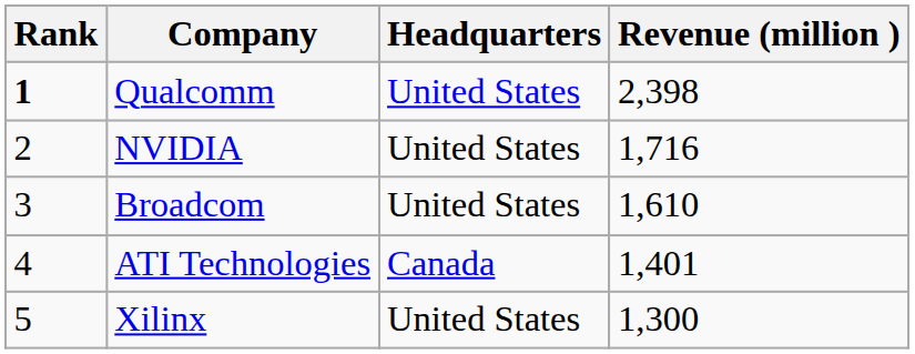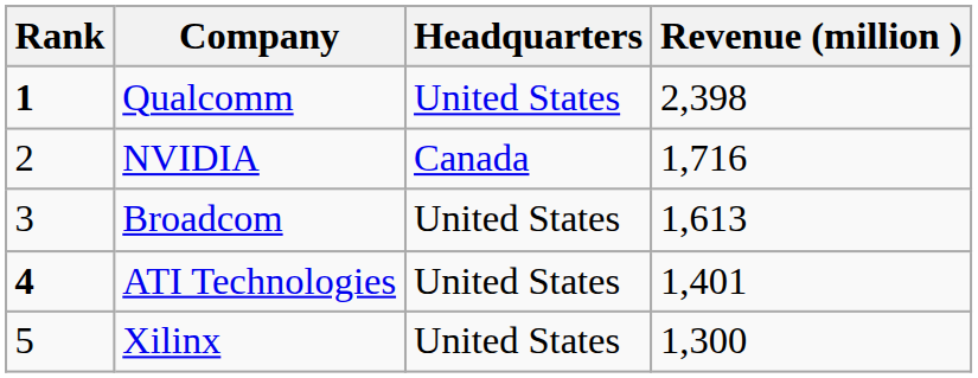NVIDIA | Headquarters: United States -> Canada
Broadcom | Revenue (million ): 1,610 -> 1,613
ATI Technologies | Rank: normal -> bold
ATI Technologies | Headquarters: Canada -> United States
